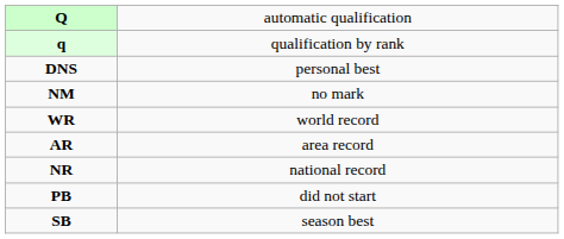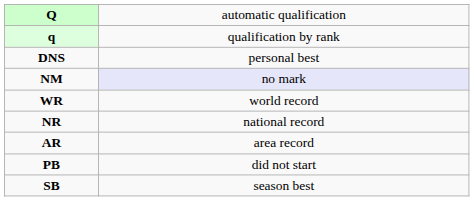NM | column 2: no background -> lavender background
rows swapped: AR <-> NR
